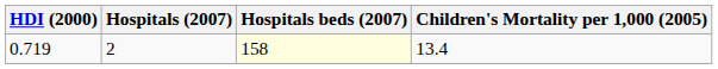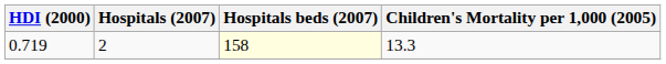0.719 | Children's Mortality per 1,000 (2005): 13.4 -> 13.3
